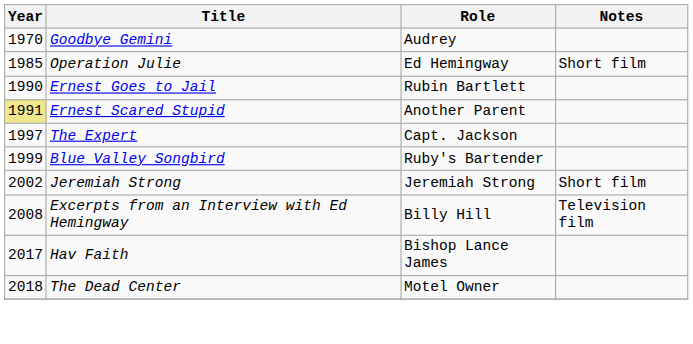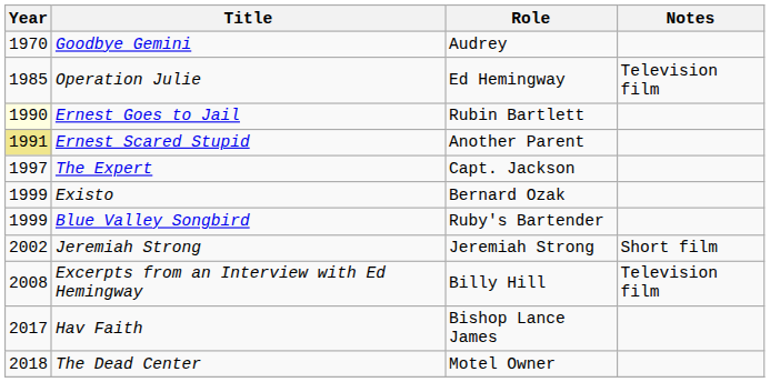Operation Julie | Notes: Short film -> Television film
Ernest Goes to Jail | Year: no background -> lightyellow background
+ row: 1999 | Existo | Bernard Ozak
